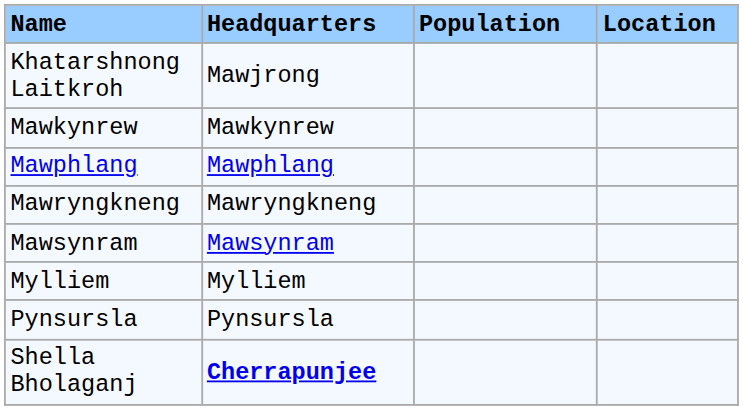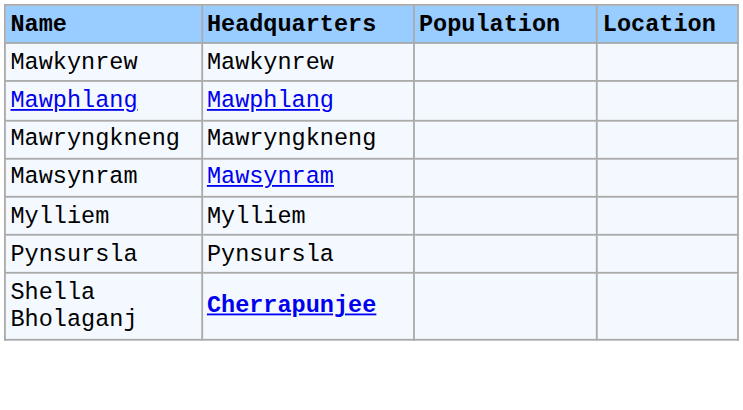- row: Khatarshnong Laitkroh | Mawjrong
